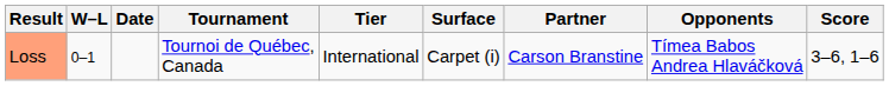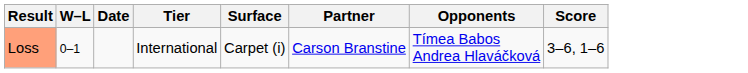- column: Tournament | Tournoi de Québec, Canada
